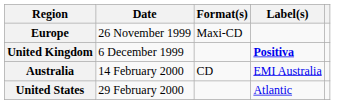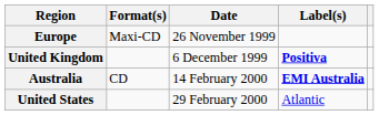columns swapped: Date <-> Format(s)
Australia | Label(s): normal -> bold
